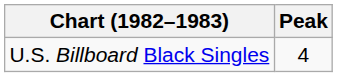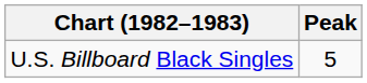U.S. Billboard Black Singles | Peak: 4 -> 5
